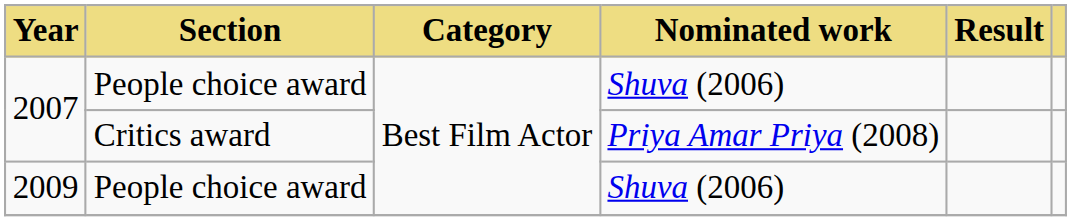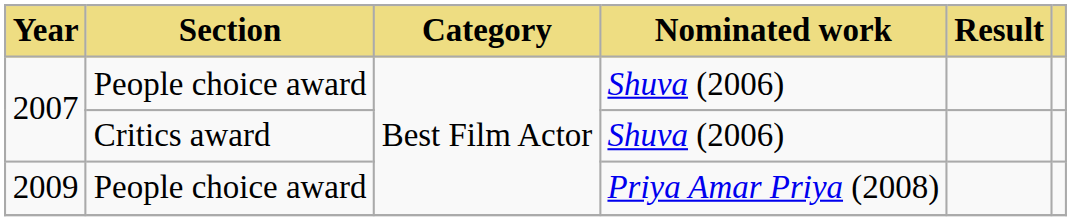2007 / Critics award | Nominated work: Priya Amar Priya (2008) -> Shuva (2006)
2009 | Nominated work: Shuva (2006) -> Priya Amar Priya (2008)
